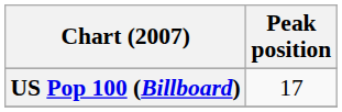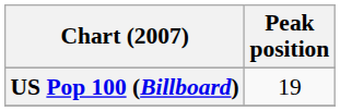US Pop 100 (Billboard) | Peak position: 17 -> 19
